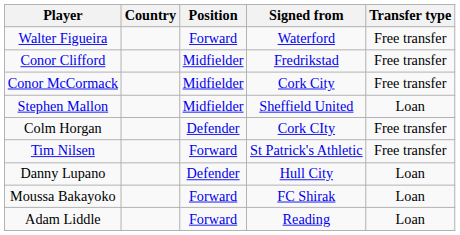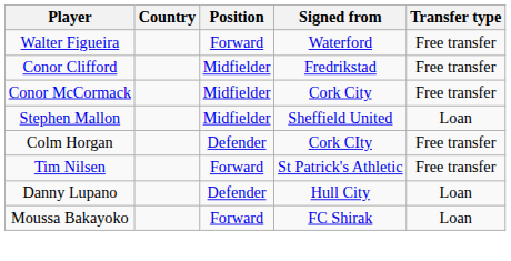- row: Adam Liddle | Forward | Reading | Loan
